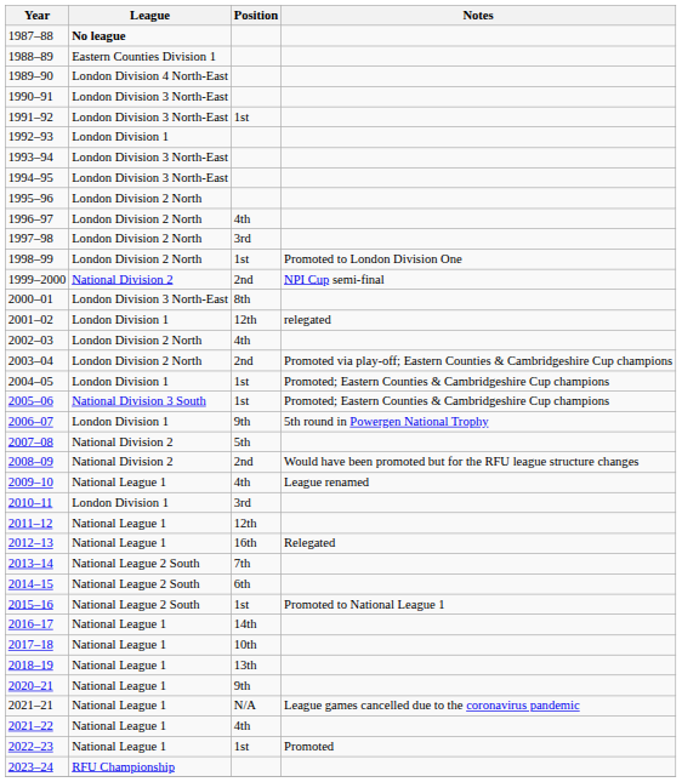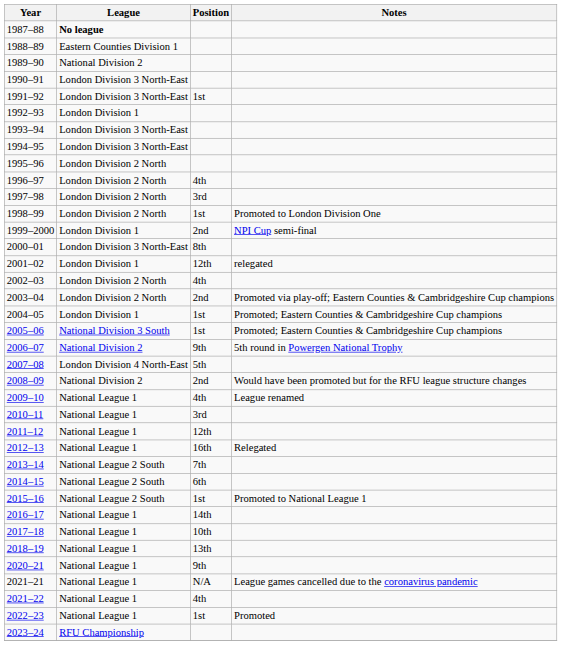1989–90 | League: London Division 4 North-East -> National Division 2
1999–2000 | League: National Division 2 -> London Division 1
2006–07 | League: London Division 1 -> National Division 2
2007–08 | League: National Division 2 -> London Division 4 North-East
2010–11 | League: London Division 1 -> National League 1
